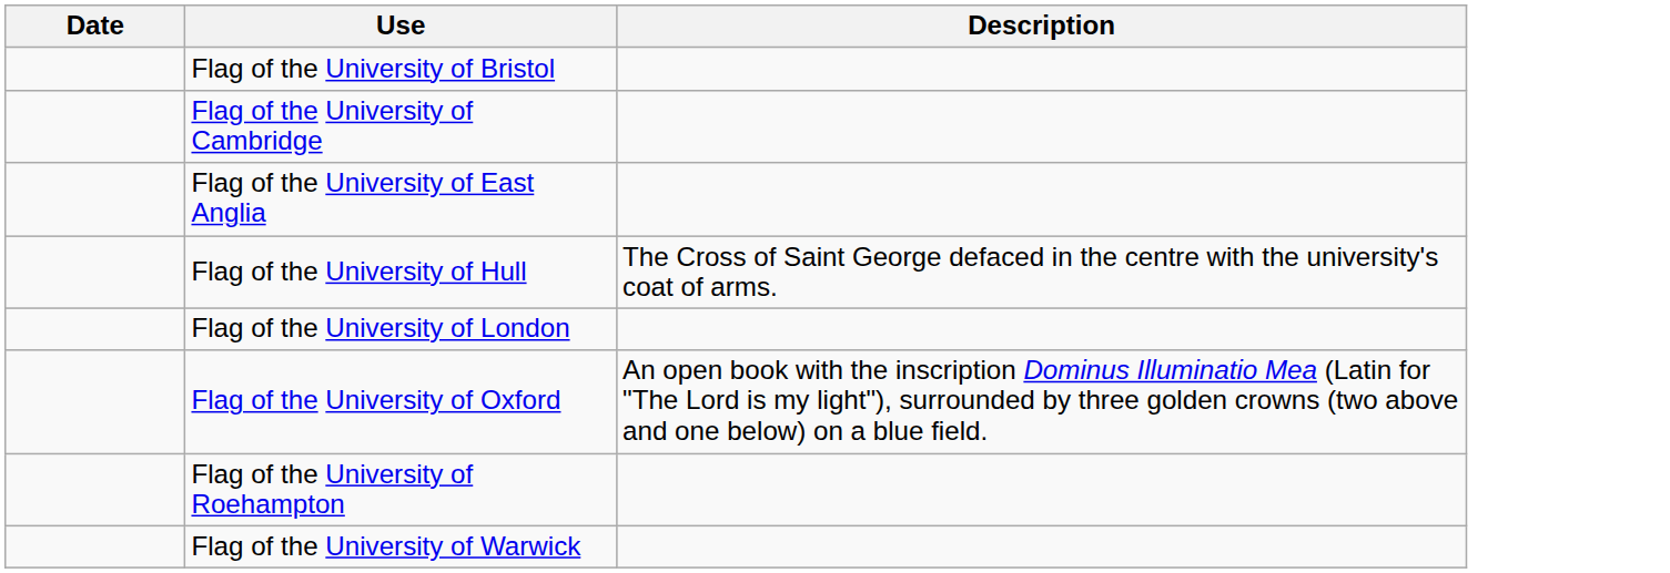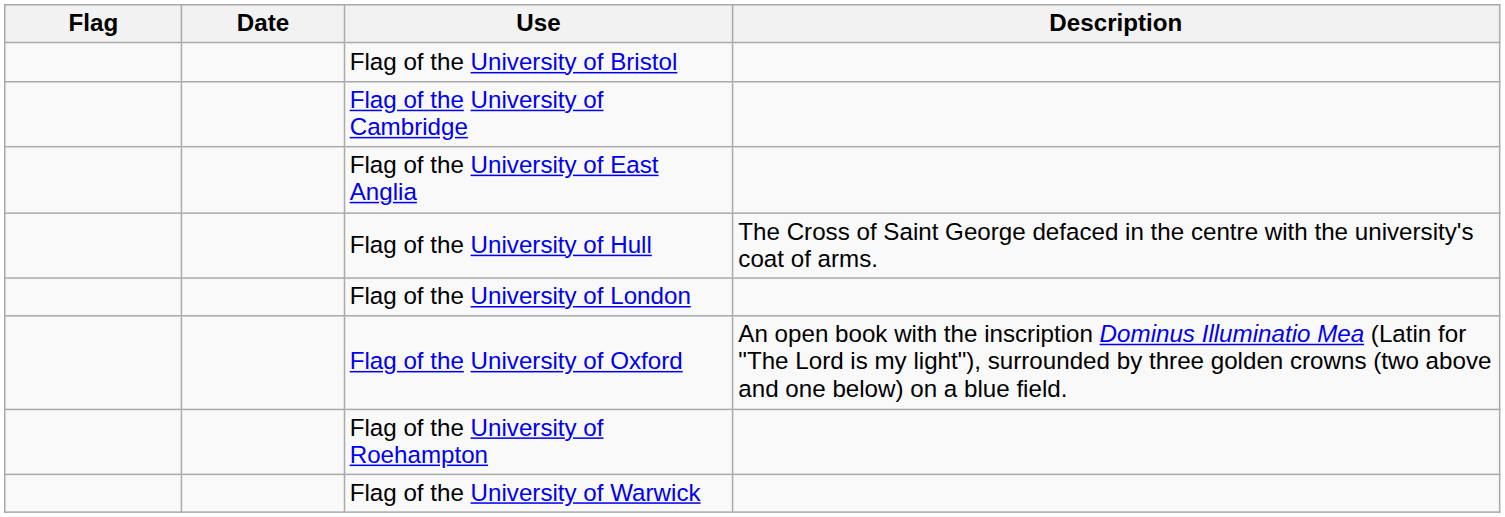+ column: Flag
